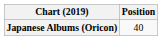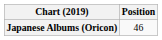Japanese Albums (Oricon) | Position: 40 -> 46
